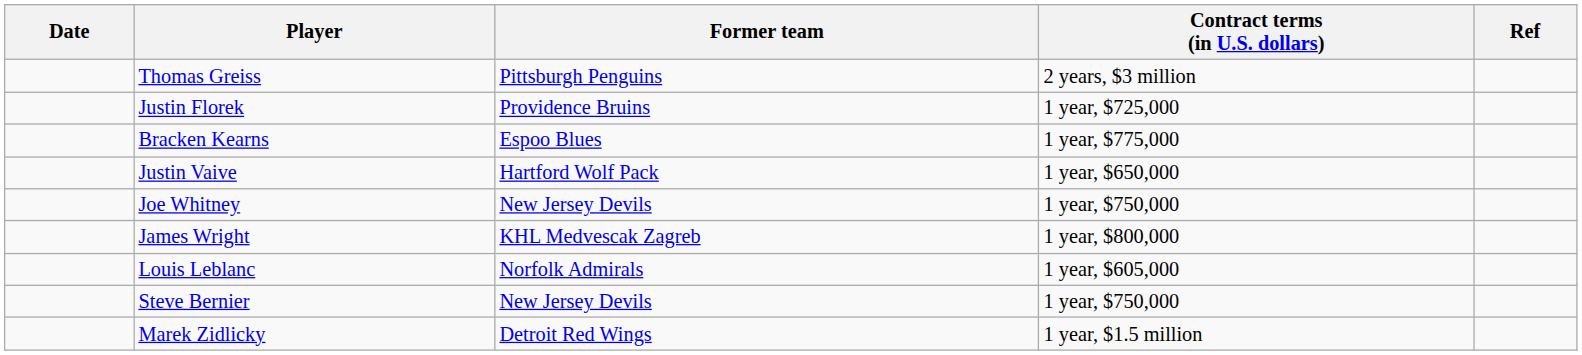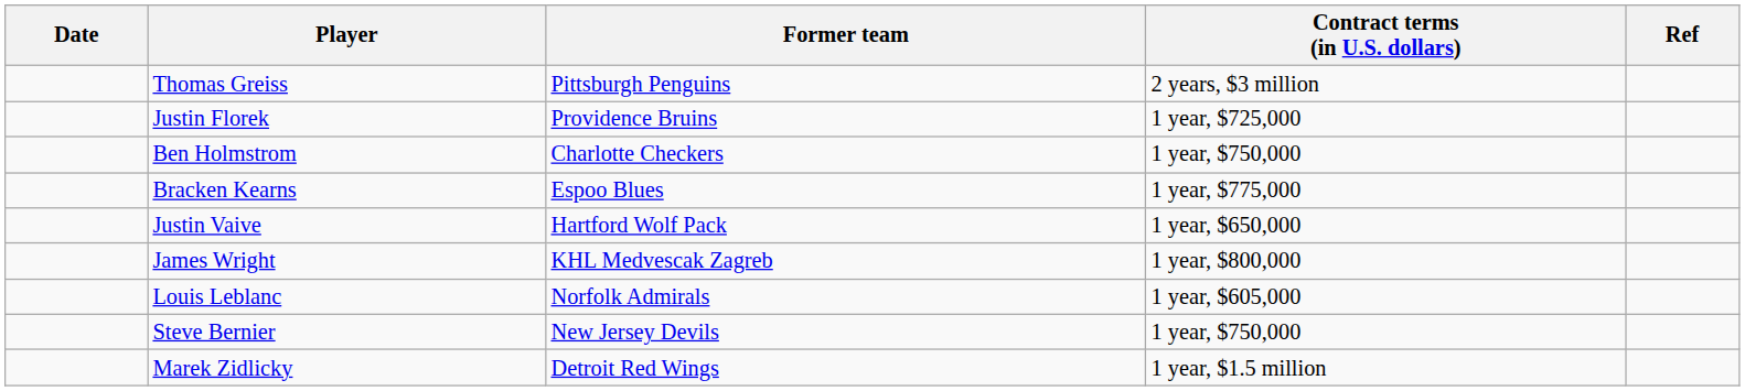+ row: Ben Holmstrom | Charlotte Checkers | 1 year, $750,000
- row: Joe Whitney | New Jersey Devils | 1 year, $750,000
